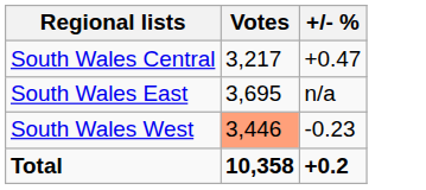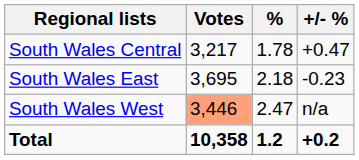+ column: % | 1.78 | 2.18 | 2.47 | 1.2
South Wales East | +/- %: n/a -> -0.23
South Wales West | +/- %: -0.23 -> n/a
